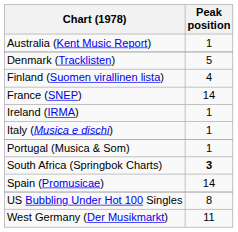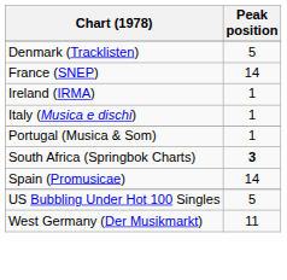- row: Australia (Kent Music Report) | 1
- row: Finland (Suomen virallinen lista) | 4
US Bubbling Under Hot 100 Singles | Peak position: 8 -> 5
